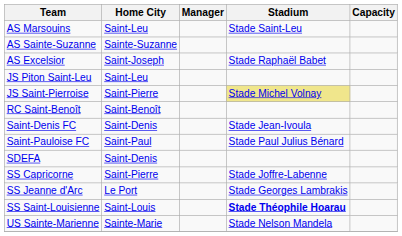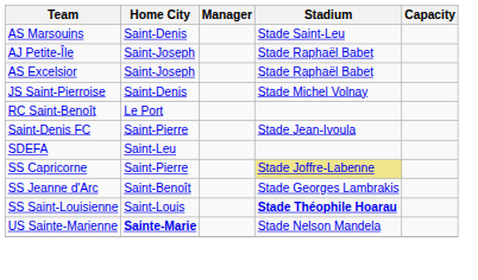AS Marsouins | Home City: Saint-Leu -> Saint-Denis
- row: AS Sainte-Suzanne | Sainte-Suzanne
+ row: AJ Petite-Île | Saint-Joseph | Stade Raphaël Babet
- row: JS Piton Saint-Leu | Saint-Leu
JS Saint-Pierroise | Home City: Saint-Pierre -> Saint-Denis
JS Saint-Pierroise | Stadium: khaki background -> no background
RC Saint-Benoît | Home City: Saint-Benoît -> Le Port
Saint-Denis FC | Home City: Saint-Denis -> Saint-Pierre
- row: Saint-Pauloise FC | Saint-Paul | Stade Paul Julius Bénard
SDEFA | Home City: Saint-Denis -> Saint-Leu
SS Capricorne | Stadium: no background -> khaki background
SS Jeanne d'Arc | Home City: Le Port -> Saint-Benoît
US Sainte-Marienne | Home City: normal -> bold
